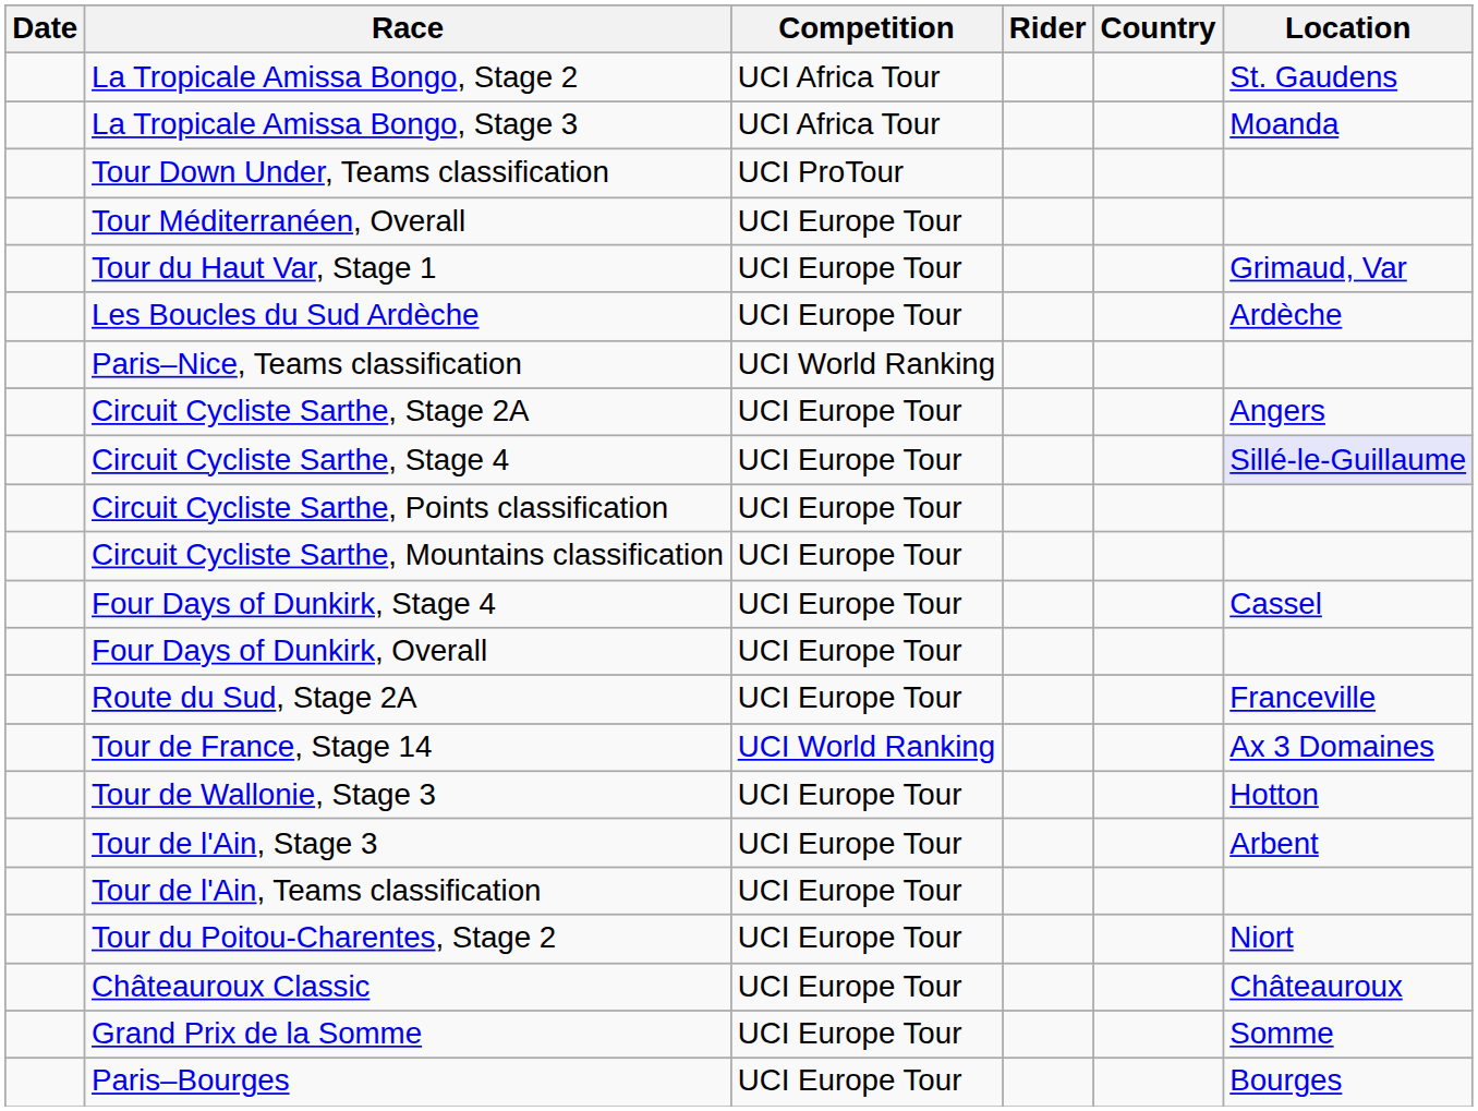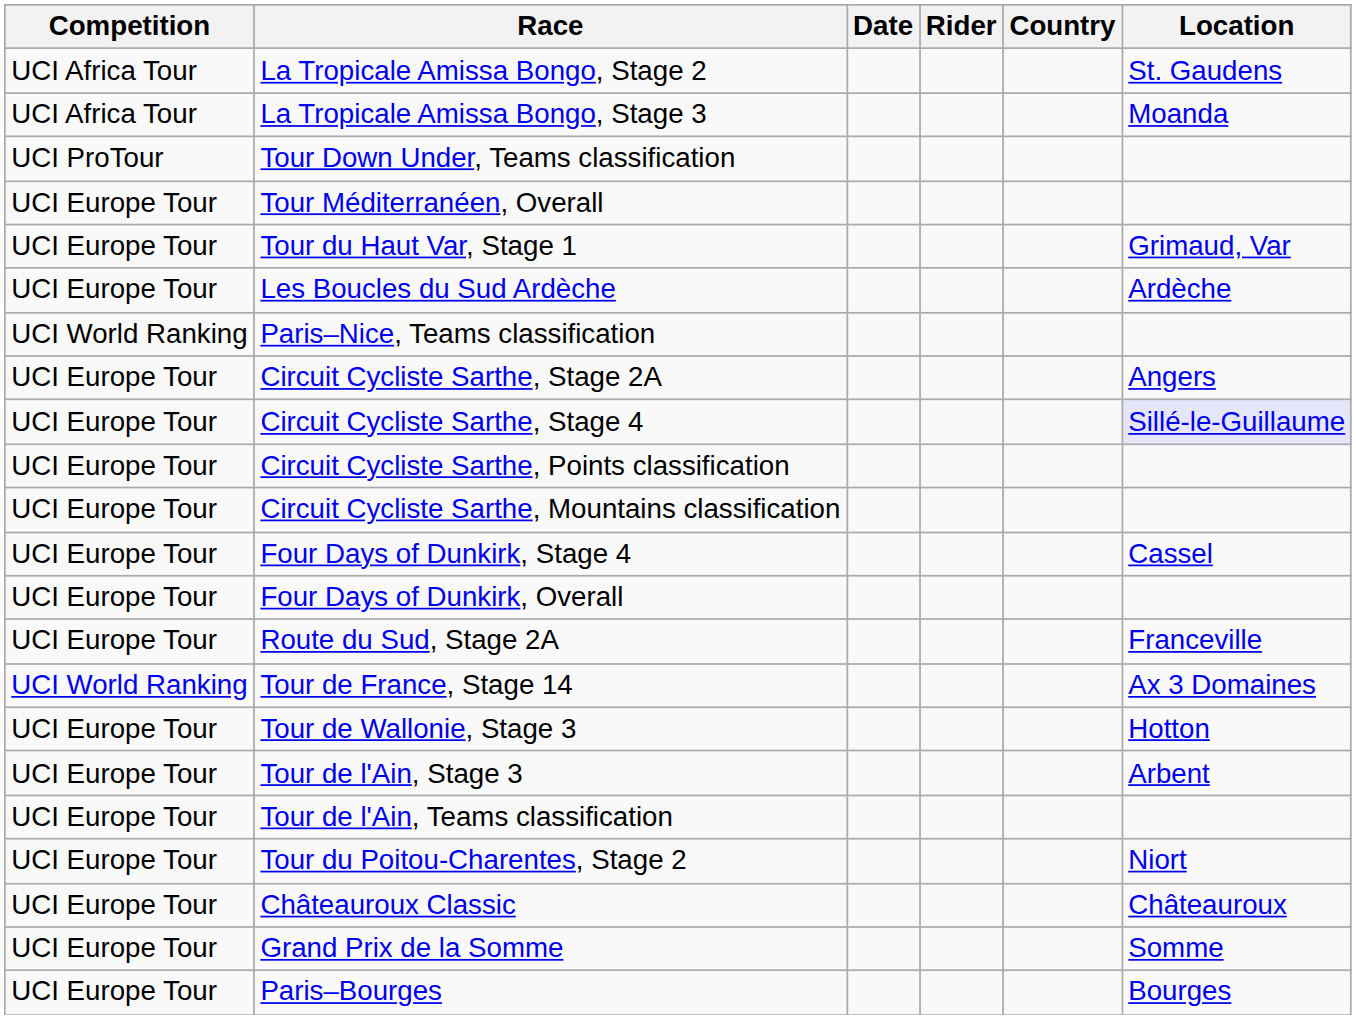columns swapped: Date <-> Competition
